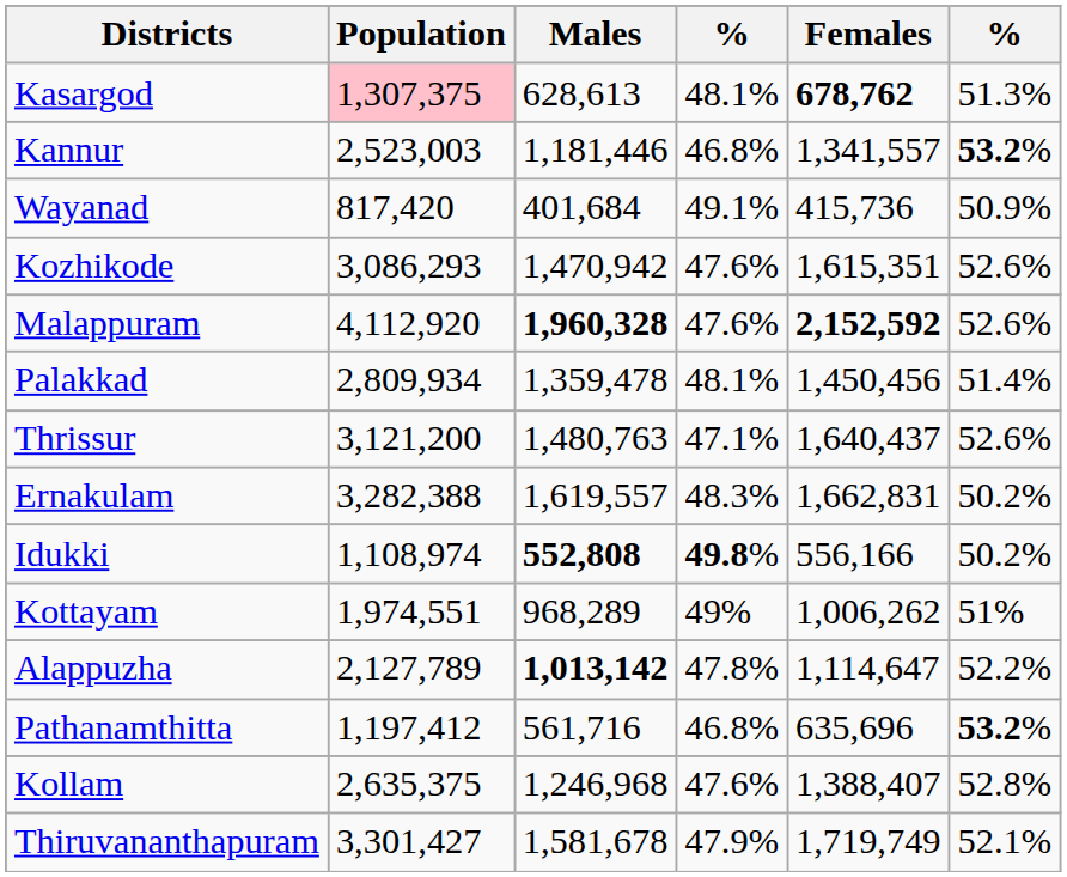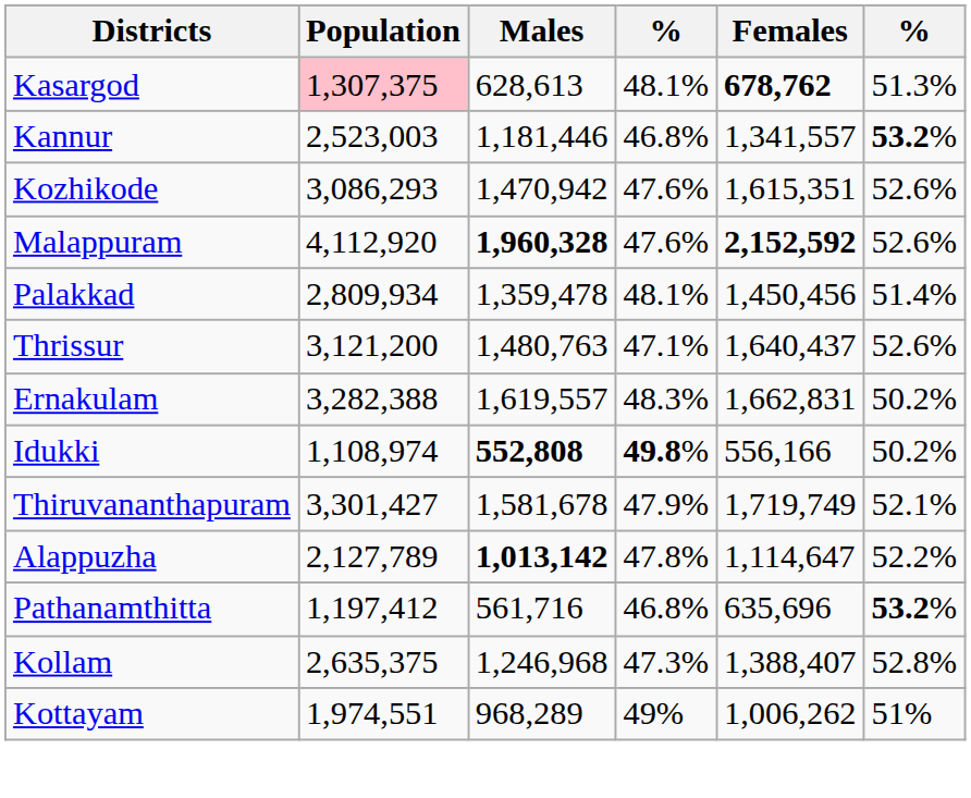- row: Wayanad | 817,420 | 401,684 | 49.1% | 415,736 | 50.9%
rows swapped: Kottayam <-> Thiruvananthapuram
Kollam | column 4: 47.6% -> 47.3%
